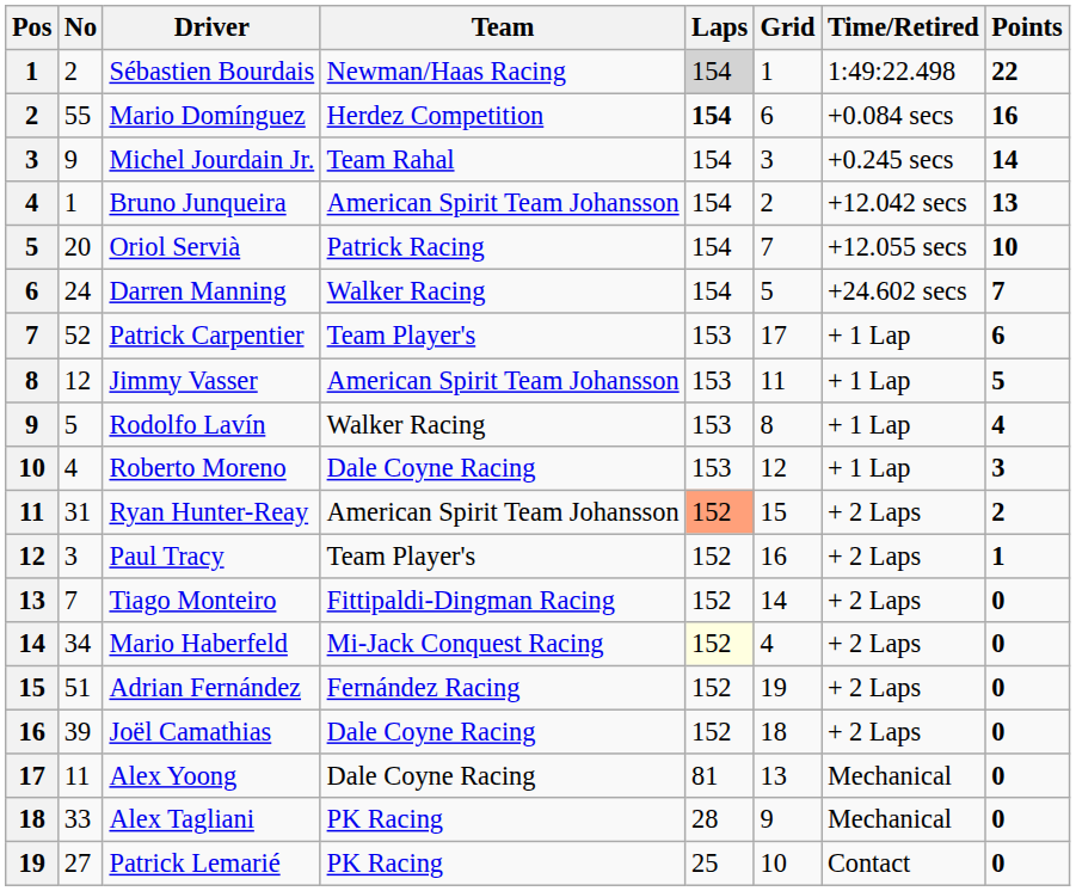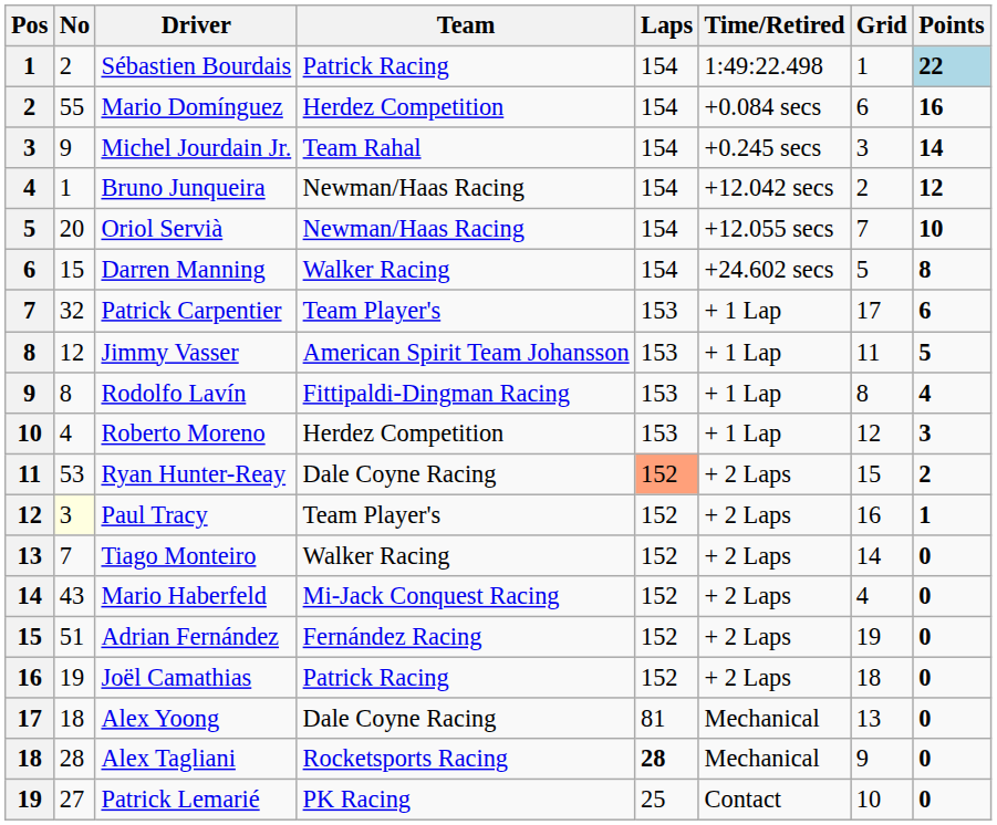columns swapped: Time/Retired <-> Grid
Sébastien Bourdais | Team: Newman/Haas Racing -> Patrick Racing
Sébastien Bourdais | Laps: lightgrey background -> no background
Sébastien Bourdais | Points: no background -> lightblue background
Mario Domínguez | Laps: bold -> normal
Bruno Junqueira | Team: American Spirit Team Johansson -> Newman/Haas Racing
Bruno Junqueira | Points: 13 -> 12
Oriol Servià | Team: Patrick Racing -> Newman/Haas Racing
Darren Manning | No: 24 -> 15
Darren Manning | Points: 7 -> 8
Patrick Carpentier | No: 52 -> 32
Rodolfo Lavín | No: 5 -> 8
Rodolfo Lavín | Team: Walker Racing -> Fittipaldi-Dingman Racing
Roberto Moreno | Team: Dale Coyne Racing -> Herdez Competition
Ryan Hunter-Reay | No: 31 -> 53
Ryan Hunter-Reay | Team: American Spirit Team Johansson -> Dale Coyne Racing
Paul Tracy | No: no background -> lightyellow background
Tiago Monteiro | Team: Fittipaldi-Dingman Racing -> Walker Racing
Mario Haberfeld | No: 34 -> 43
Mario Haberfeld | Laps: lightyellow background -> no background
Joël Camathias | No: 39 -> 19
Joël Camathias | Team: Dale Coyne Racing -> Patrick Racing
Alex Yoong | No: 11 -> 18
Alex Tagliani | No: 33 -> 28
Alex Tagliani | Team: PK Racing -> Rocketsports Racing
Alex Tagliani | Laps: normal -> bold
